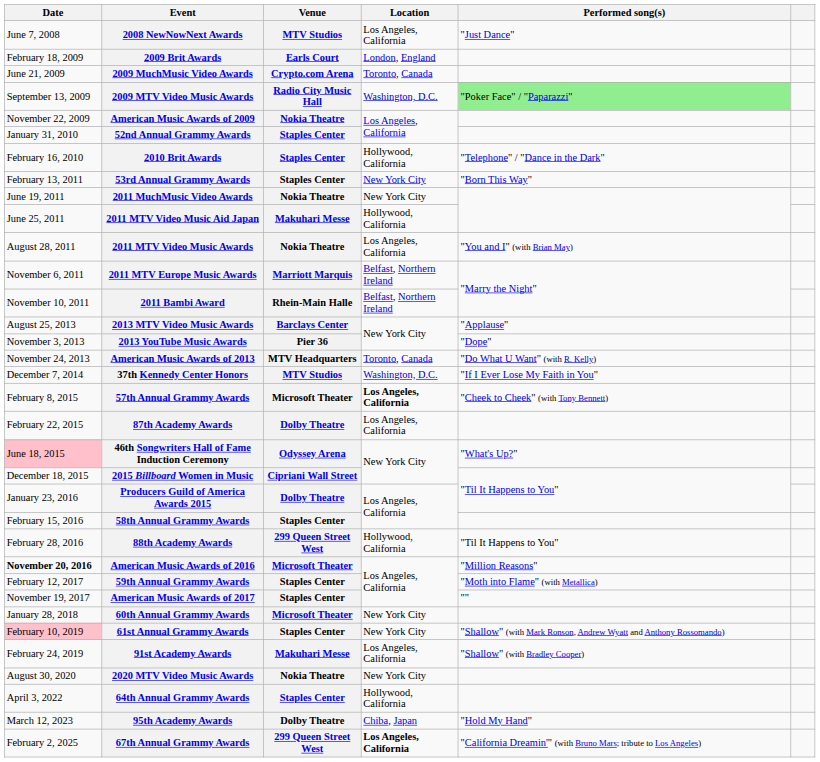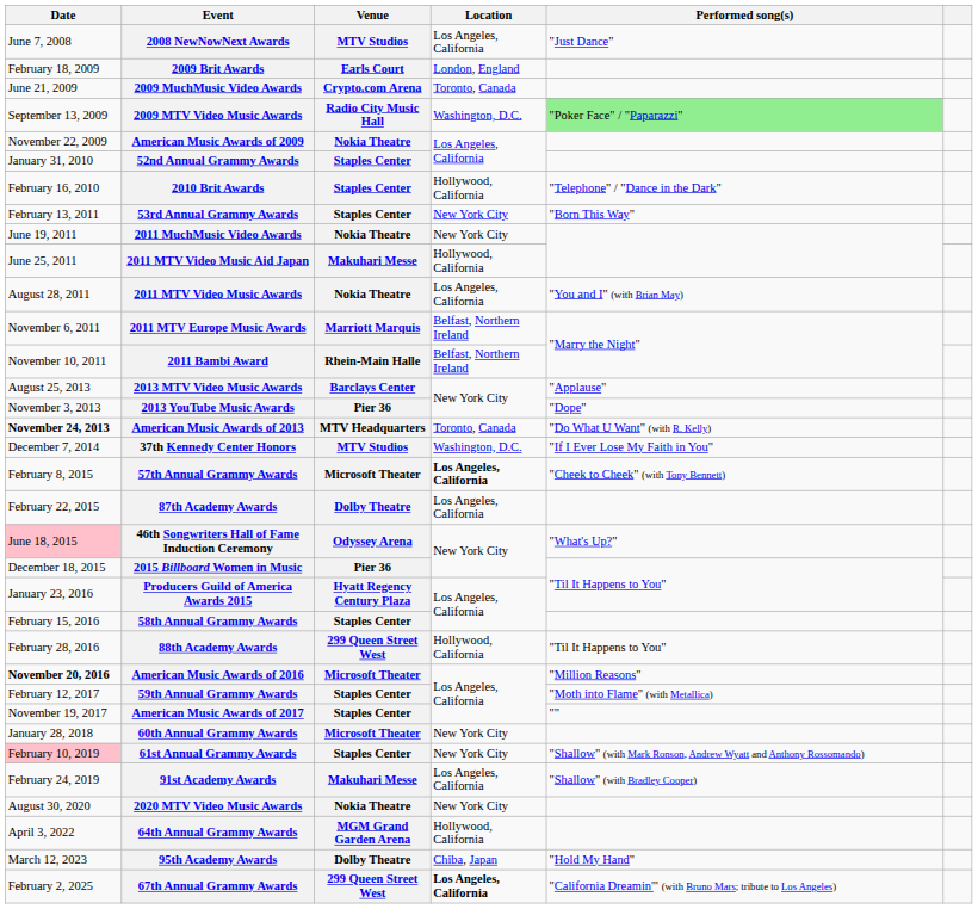American Music Awards of 2013 | Date: normal -> bold
2015 Billboard Women in Music | Venue: Cipriani Wall Street -> Pier 36
Producers Guild of America Awards 2015 | Venue: Dolby Theatre -> Hyatt Regency Century Plaza
64th Annual Grammy Awards | Venue: Staples Center -> MGM Grand Garden Arena
